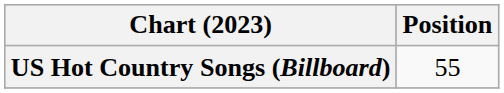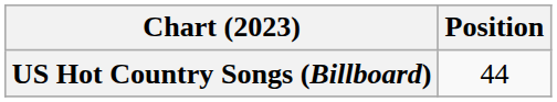US Hot Country Songs (Billboard) | Position: 55 -> 44
